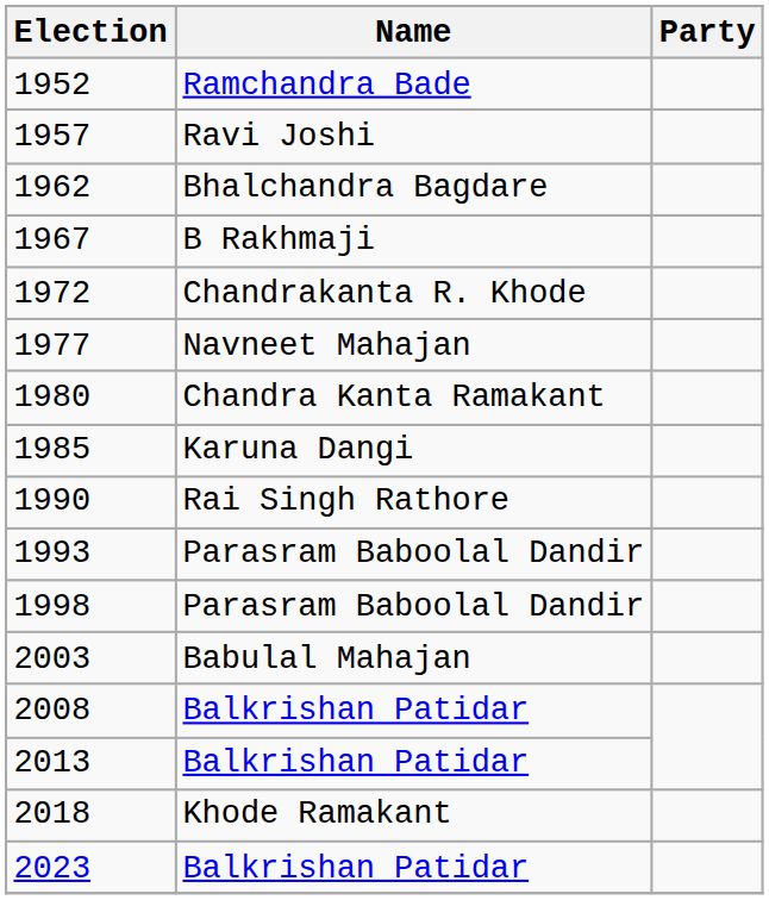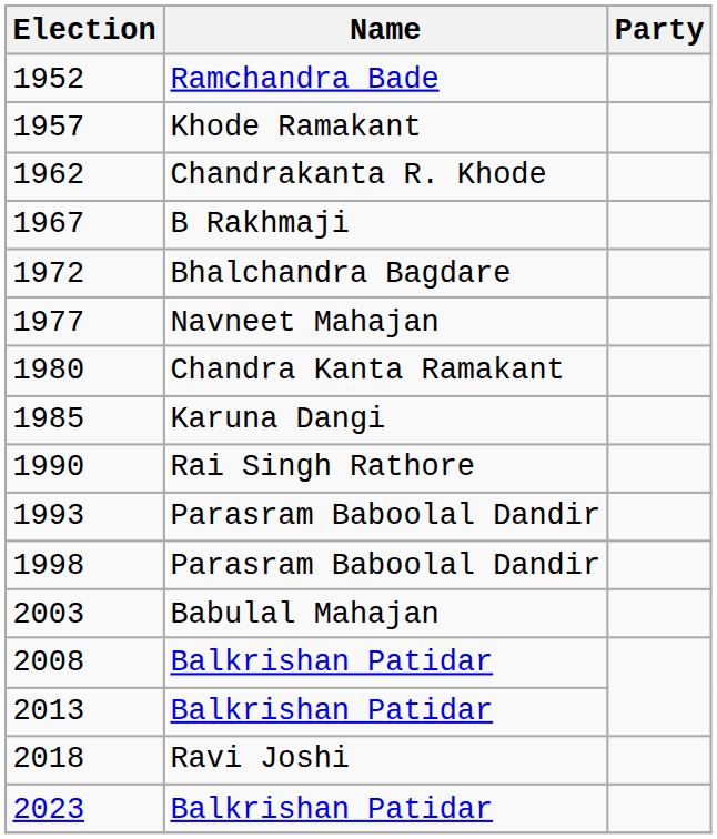1957 | Name: Ravi Joshi -> Khode Ramakant
1962 | Name: Bhalchandra Bagdare -> Chandrakanta R. Khode
1972 | Name: Chandrakanta R. Khode -> Bhalchandra Bagdare
2018 | Name: Khode Ramakant -> Ravi Joshi
